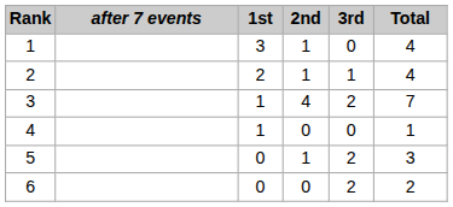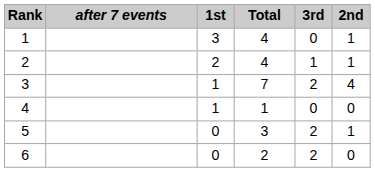columns swapped: 2nd <-> Total
